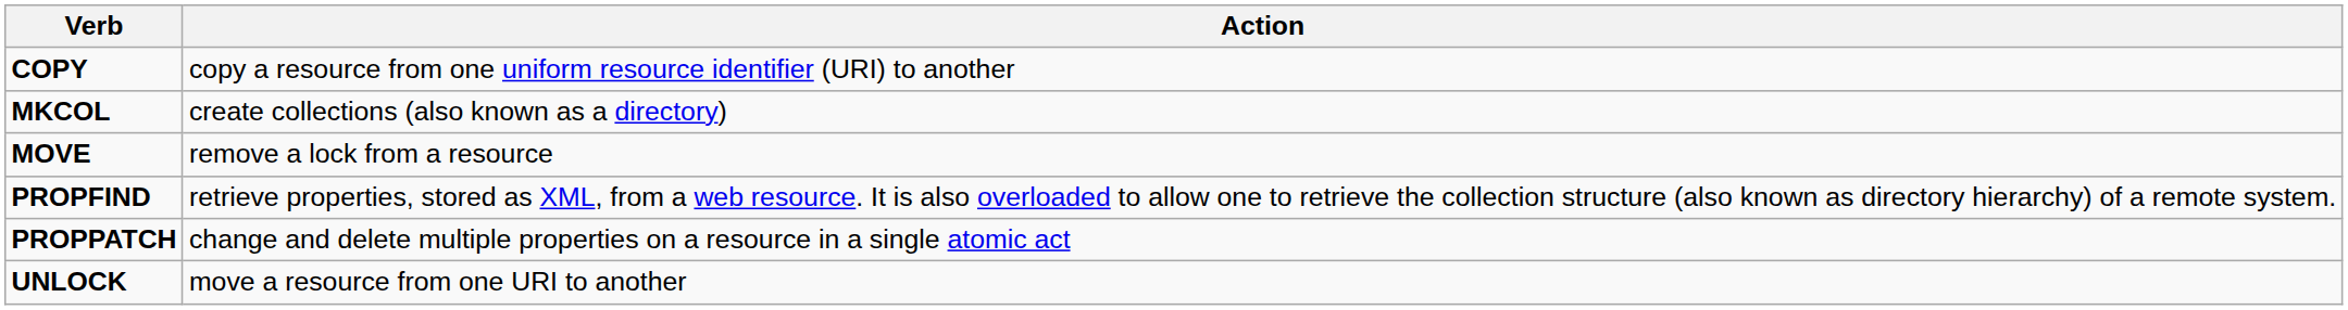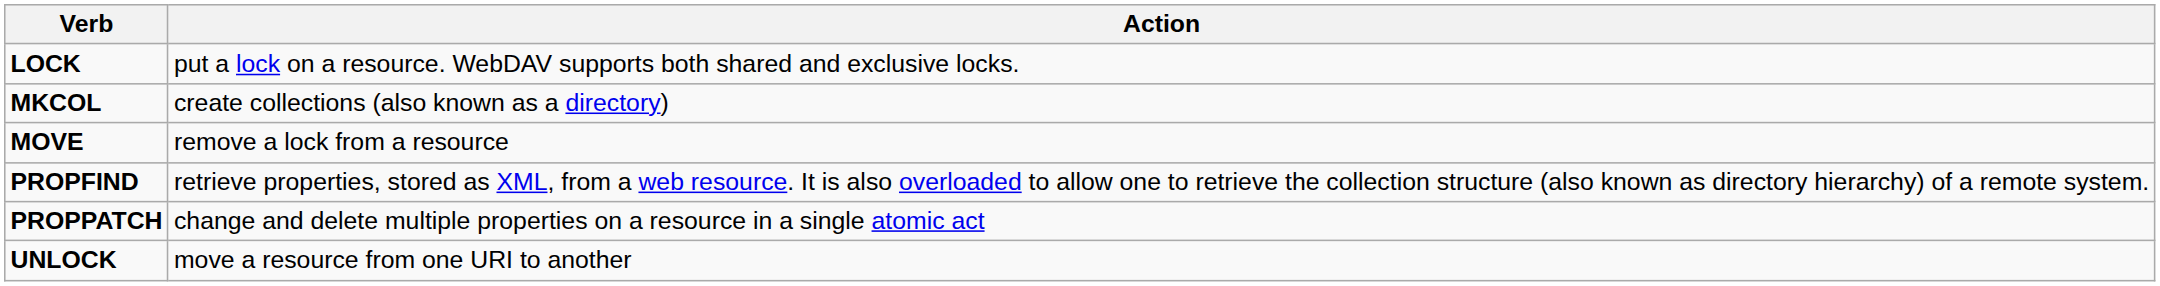- row: COPY | copy a resource from one uniform resource identifier (URI) to another
+ row: LOCK | put a lock on a resource. WebDAV supports both shared and exclusive locks.
